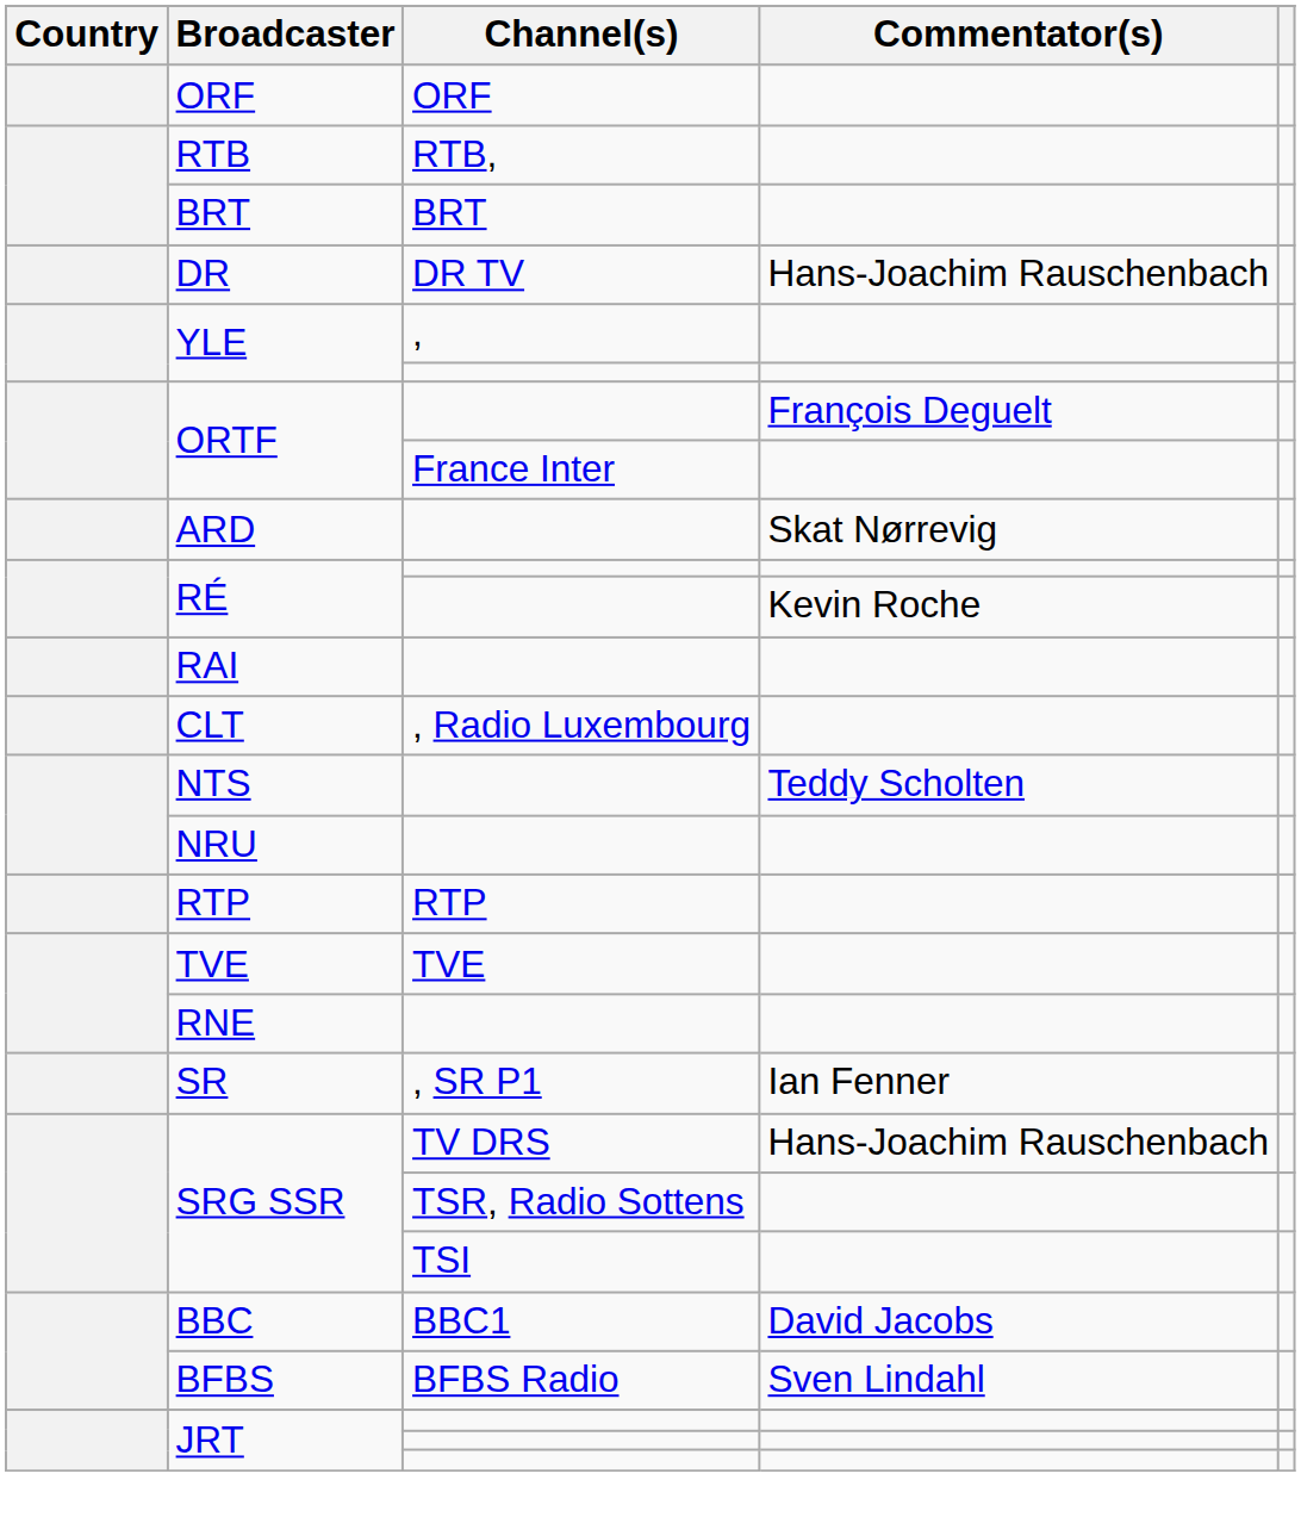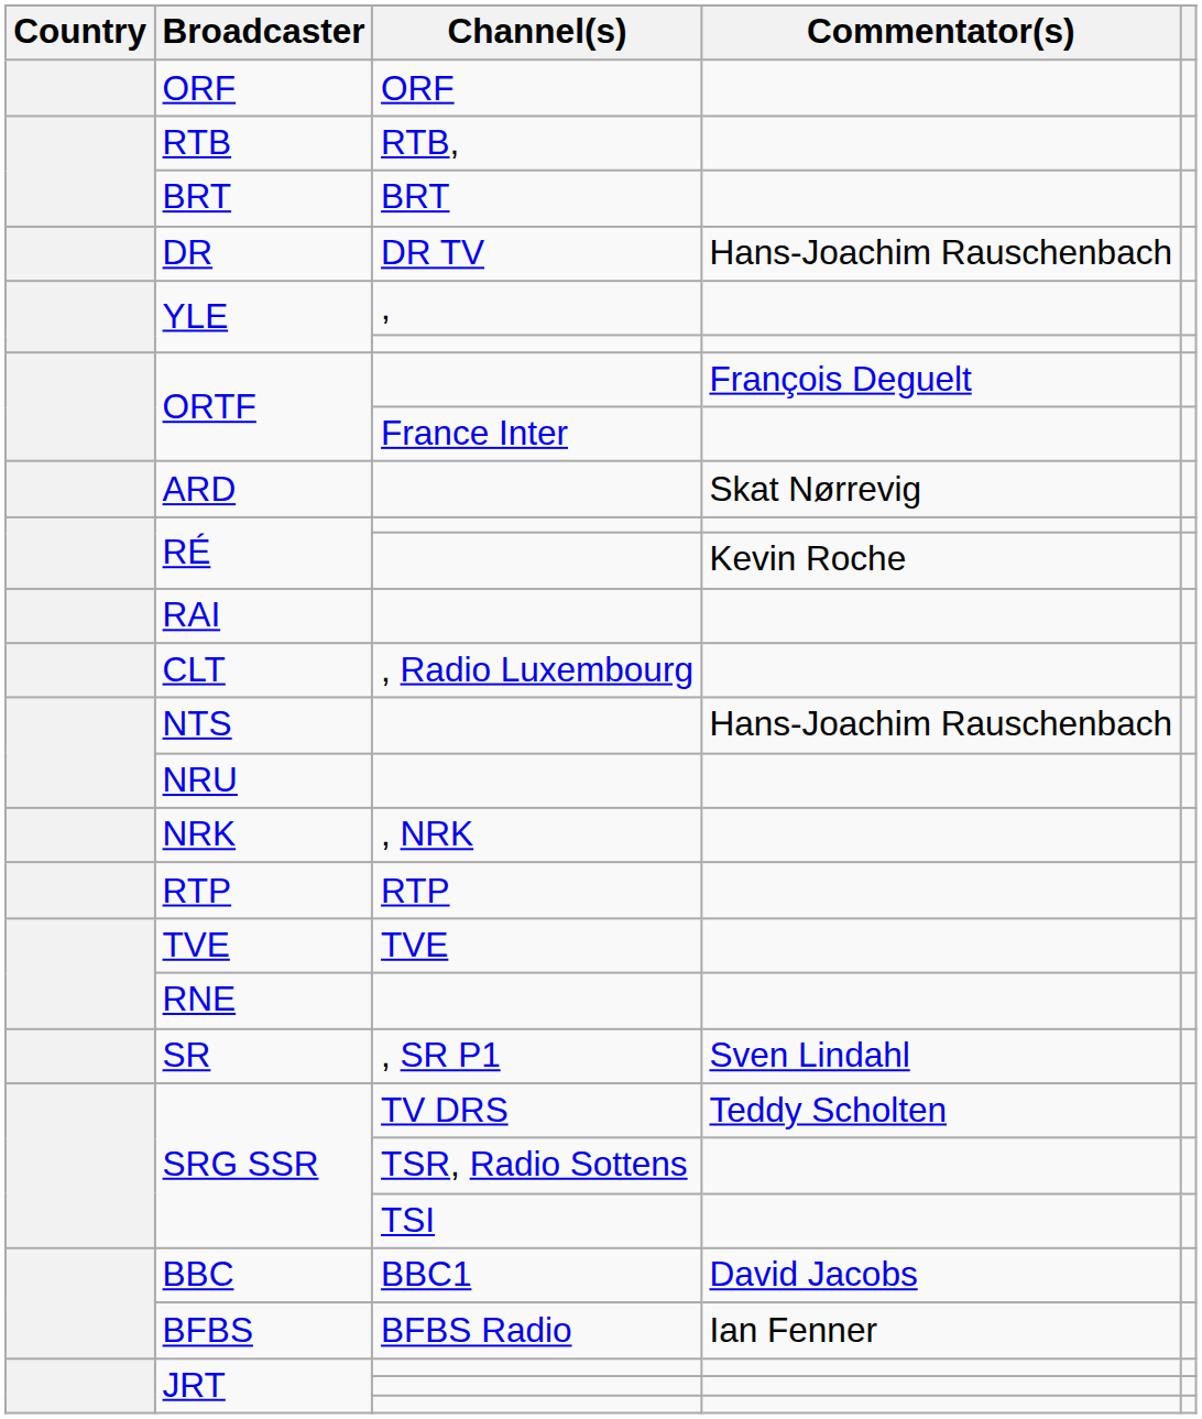NTS | Commentator(s): Teddy Scholten -> Hans-Joachim Rauschenbach
+ row: NRK | , NRK
SR | Commentator(s): Ian Fenner -> Sven Lindahl
SRG SSR / TV DRS | Commentator(s): Hans-Joachim Rauschenbach -> Teddy Scholten
BFBS | Commentator(s): Sven Lindahl -> Ian Fenner
